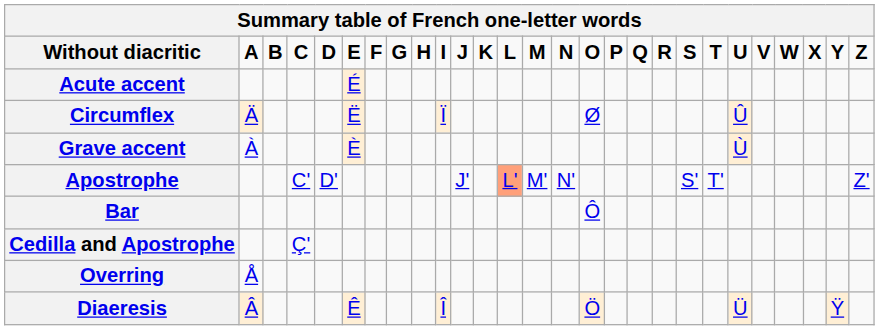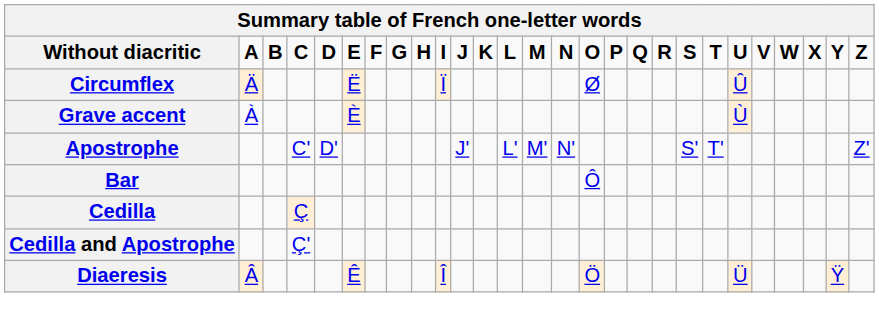- row: Acute accent | É
Apostrophe | L: lightsalmon background -> no background
+ row: Cedilla | Ç
- row: Overring | Å
